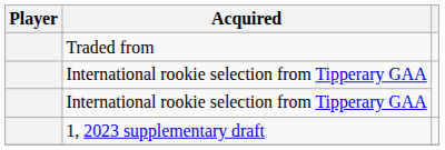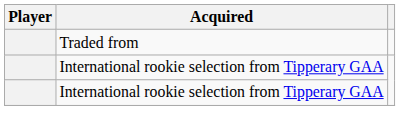- row: 1, 2023 supplementary draft
